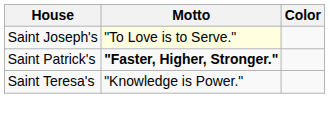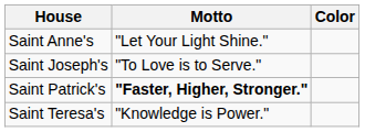+ row: Saint Anne's | "Let Your Light Shine."
Saint Joseph's | Motto: lightyellow background -> no background
